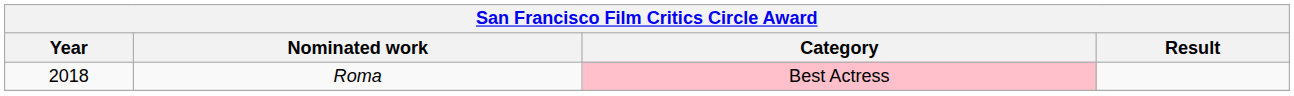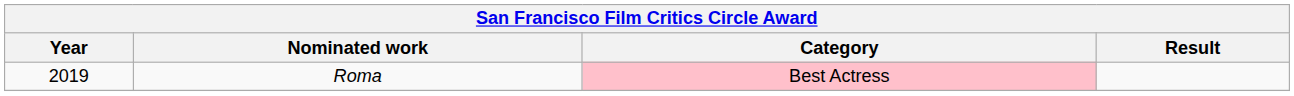Roma | Year: 2018 -> 2019
